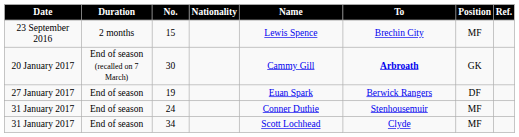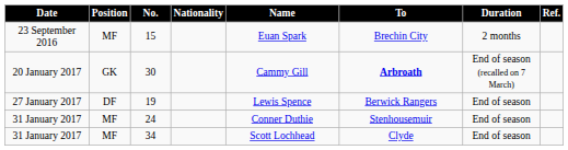columns swapped: Position <-> Duration
15 | Name: Lewis Spence -> Euan Spark
19 | Name: Euan Spark -> Lewis Spence
